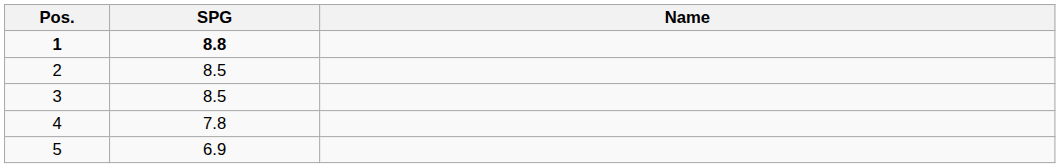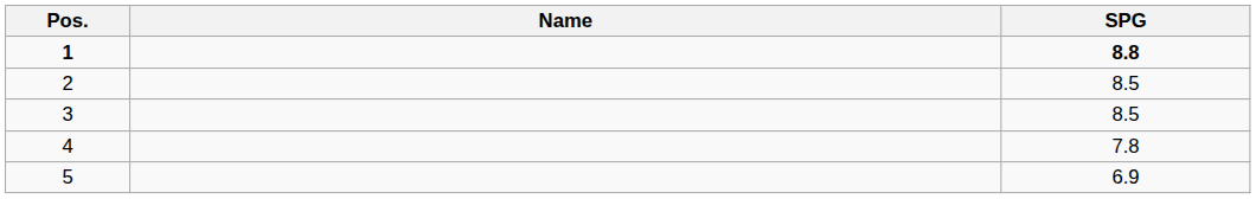columns swapped: Name <-> SPG
